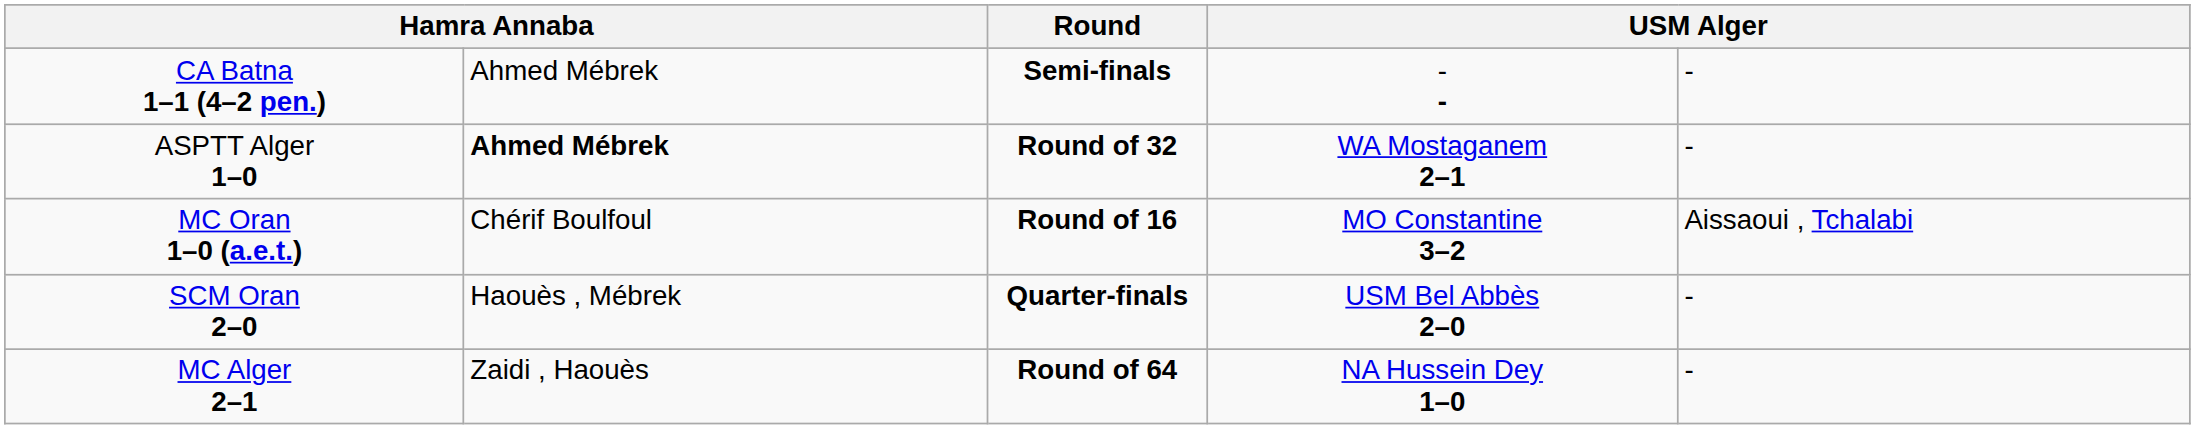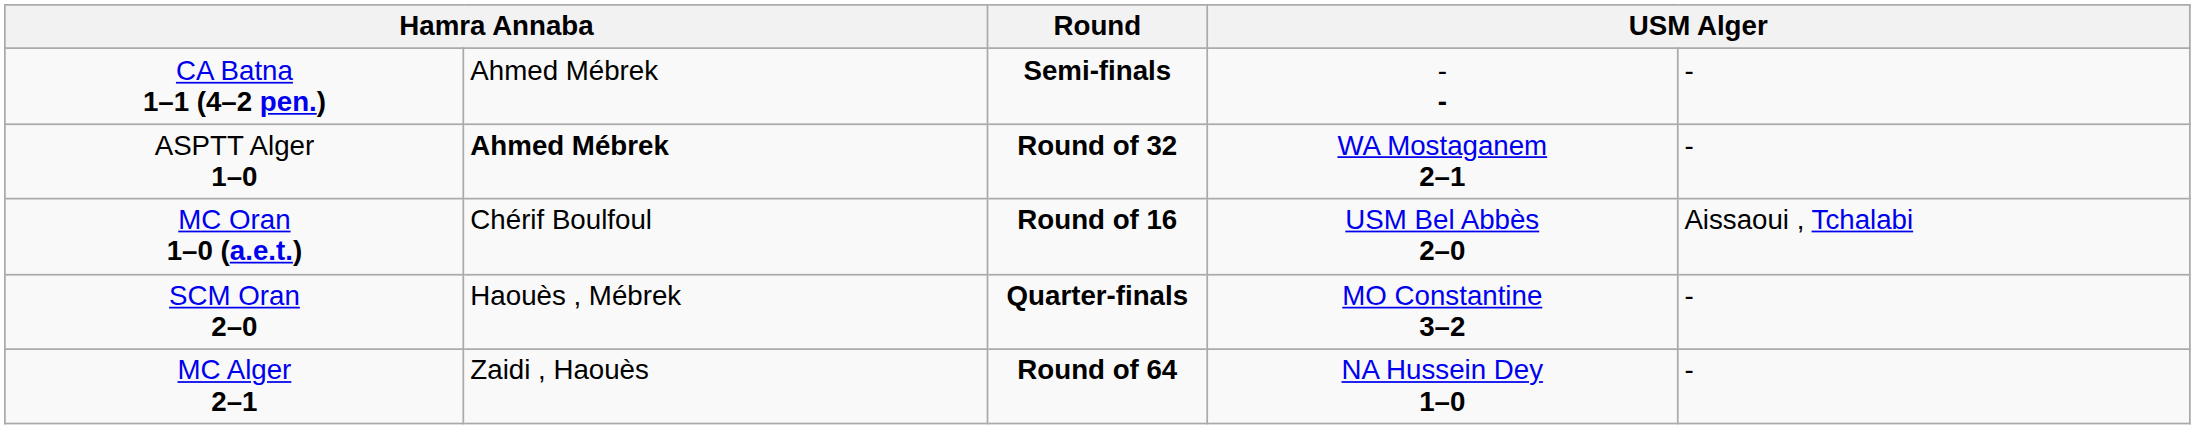MC Oran 1–0 (a.e.t.) | column 4: MO Constantine 3–2 -> USM Bel Abbès 2–0
SCM Oran 2–0 | column 4: USM Bel Abbès 2–0 -> MO Constantine 3–2
